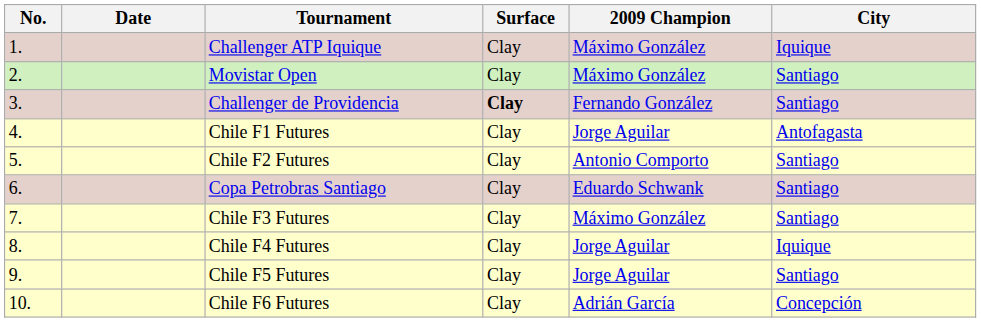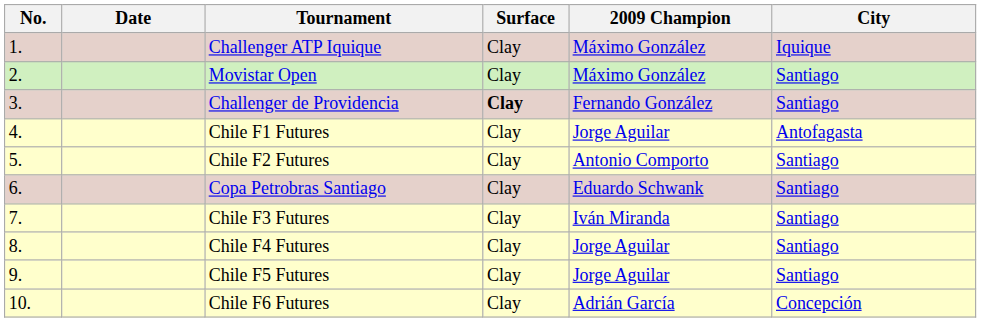Chile F3 Futures | 2009 Champion: Máximo González -> Iván Miranda
Chile F4 Futures | City: Iquique -> Santiago
